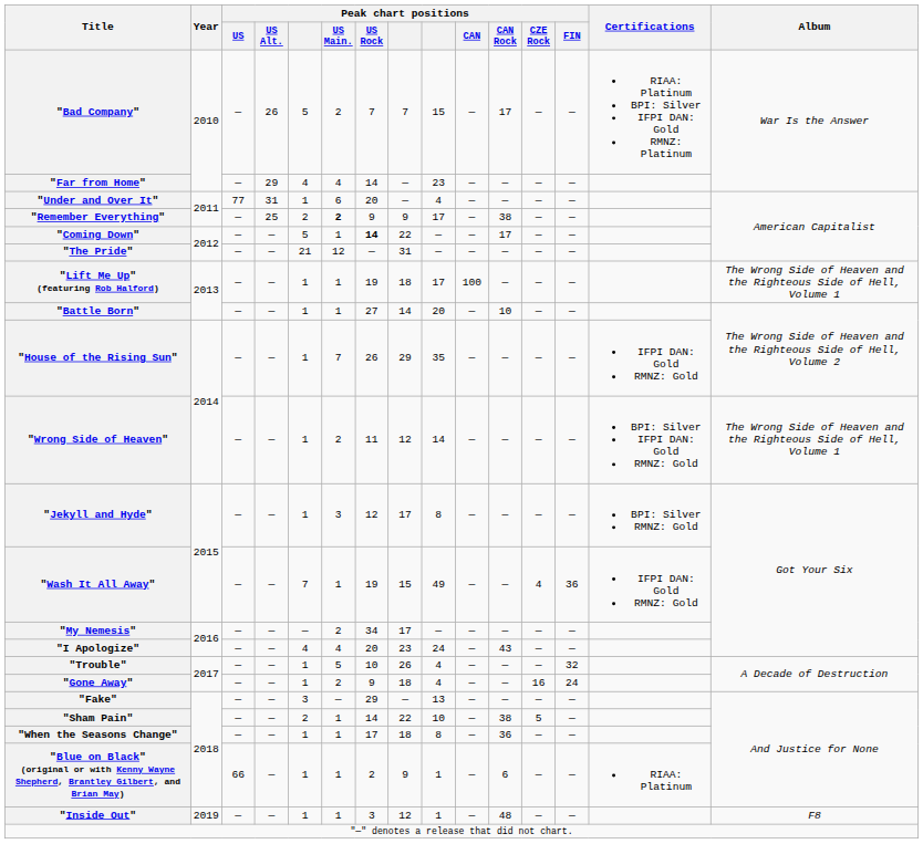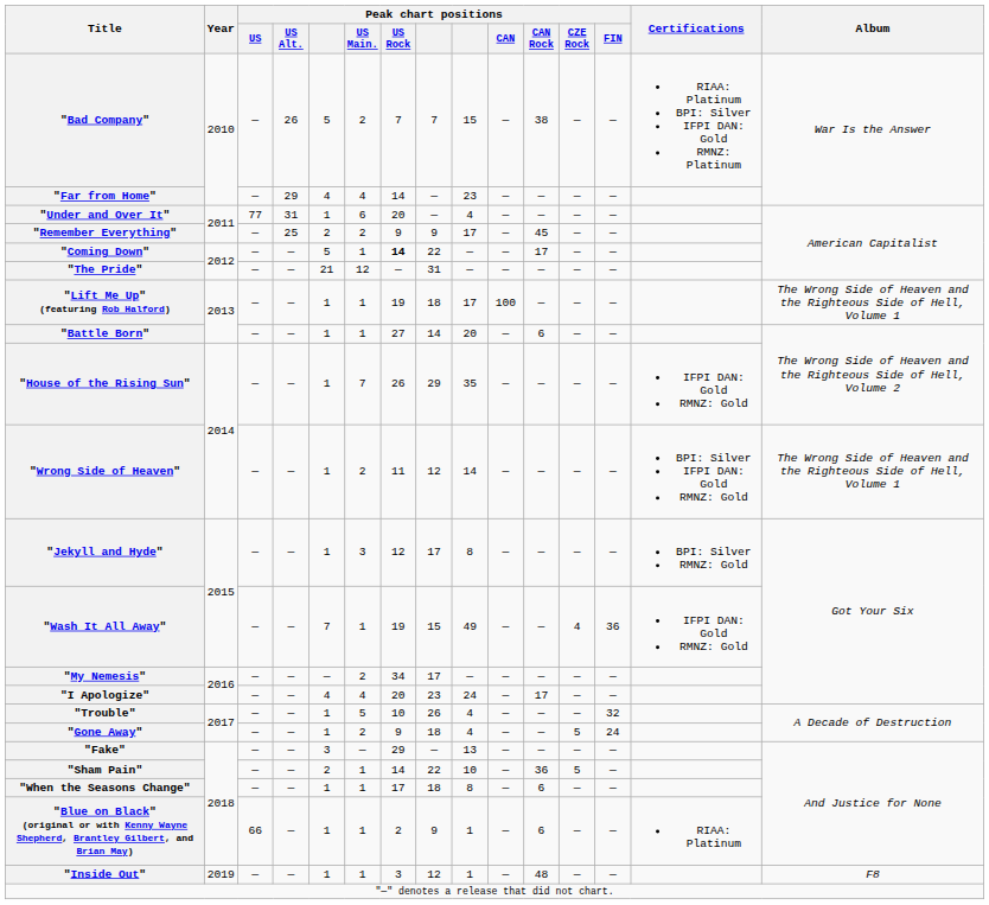"Bad Company" | Peak chart positions / CAN Rock: 17 -> 38
"Remember Everything" | Peak chart positions / US Main.: bold -> normal
"Remember Everything" | Peak chart positions / CAN Rock: 38 -> 45
"Battle Born" | Peak chart positions / CAN Rock: 10 -> 6
"I Apologize" | Peak chart positions / CAN Rock: 43 -> 17
"Gone Away" | Peak chart positions / CZE Rock: 16 -> 5
"Sham Pain" | Peak chart positions / CAN Rock: 38 -> 36
"When the Seasons Change" | Peak chart positions / CAN Rock: 36 -> 6
